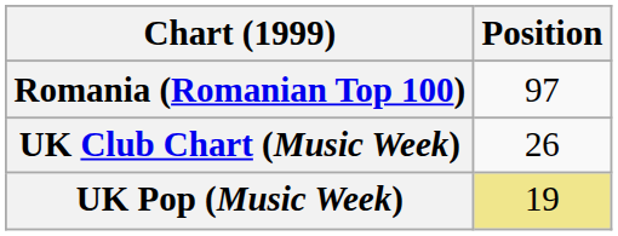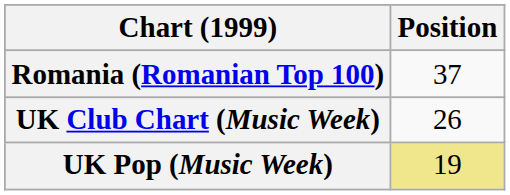Romania (Romanian Top 100) | Position: 97 -> 37
